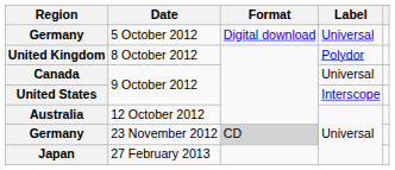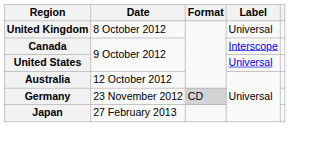- row: Germany | 5 October 2012 | Digital download | Universal
United Kingdom | Label: Polydor -> Universal
Canada | Label: Universal -> Interscope
United States | Label: Interscope -> Universal
